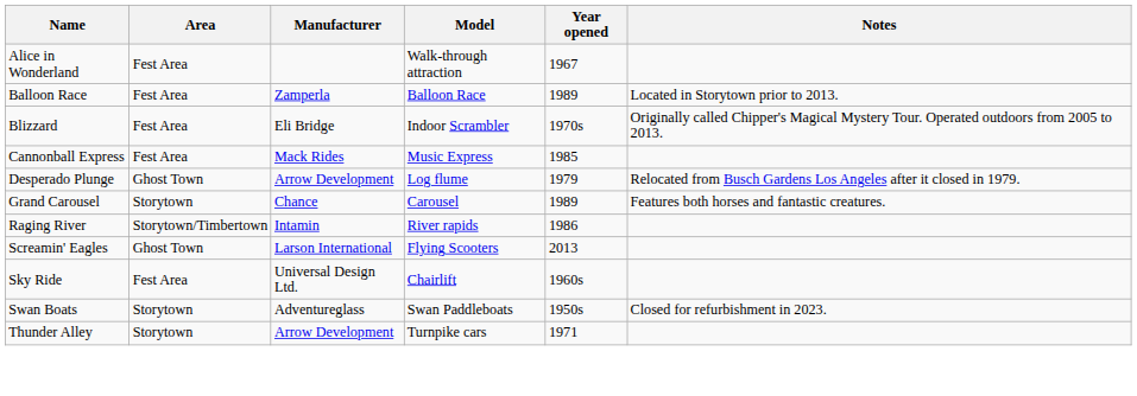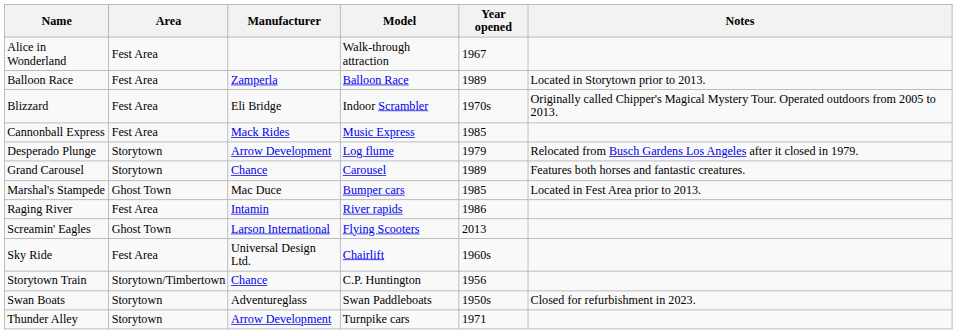Desperado Plunge | Area: Ghost Town -> Storytown
+ row: Marshal's Stampede | Ghost Town | Mac Duce | Bumper cars | 1985 | Located in Fest Area prior to 2013.
Raging River | Area: Storytown/Timbertown -> Fest Area
+ row: Storytown Train | Storytown/Timbertown | Chance | C.P. Huntington | 1956
